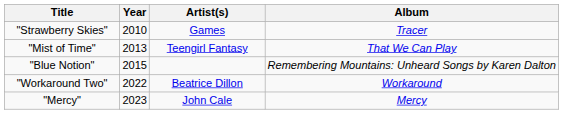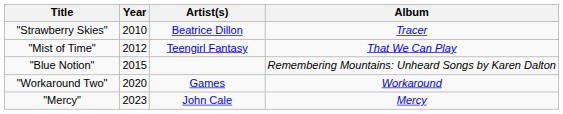"Strawberry Skies" | Artist(s): Games -> Beatrice Dillon
"Mist of Time" | Year: 2013 -> 2012
"Workaround Two" | Year: 2022 -> 2020
"Workaround Two" | Artist(s): Beatrice Dillon -> Games
